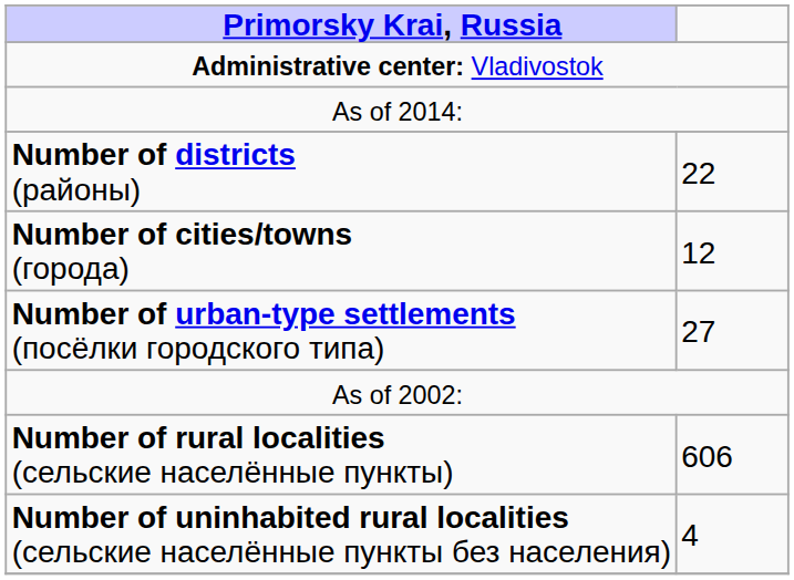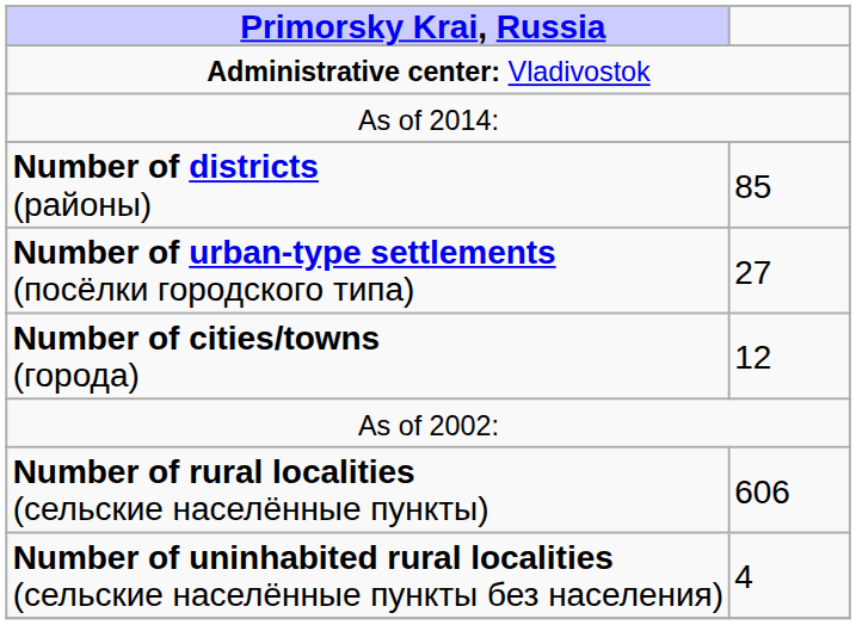Number of districts (районы) | column 2: 22 -> 85
rows swapped: Number of cities/towns (города) <-> Number of urban-type settlements (посёлки городского типа)
